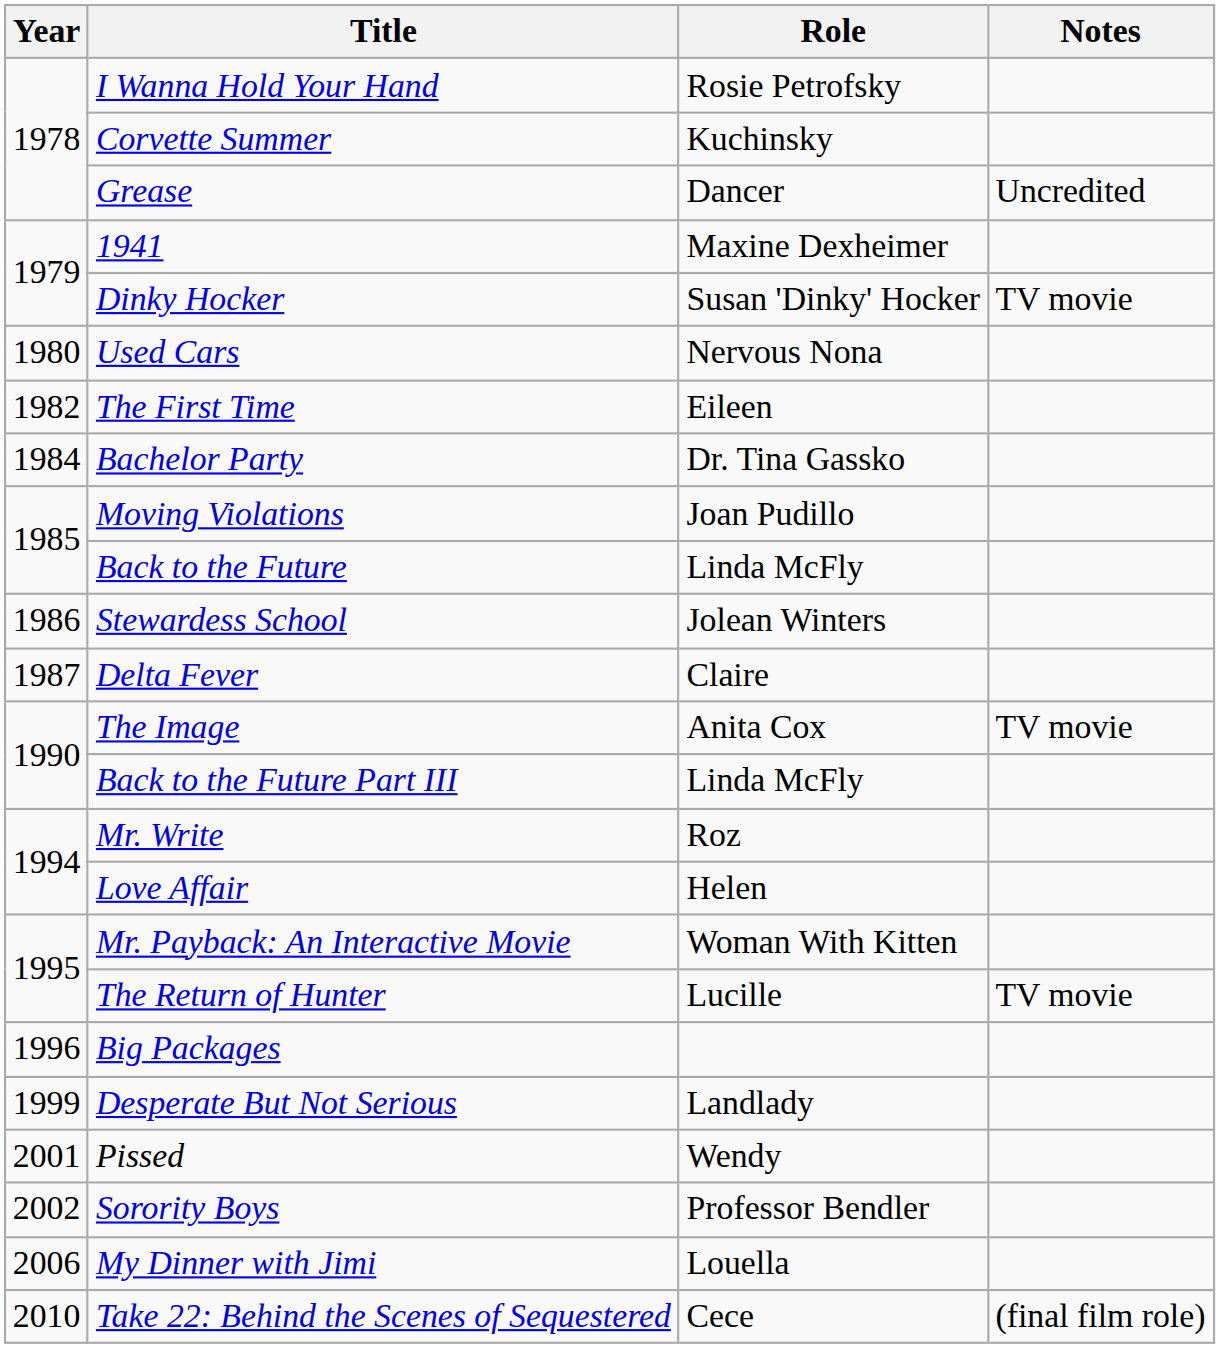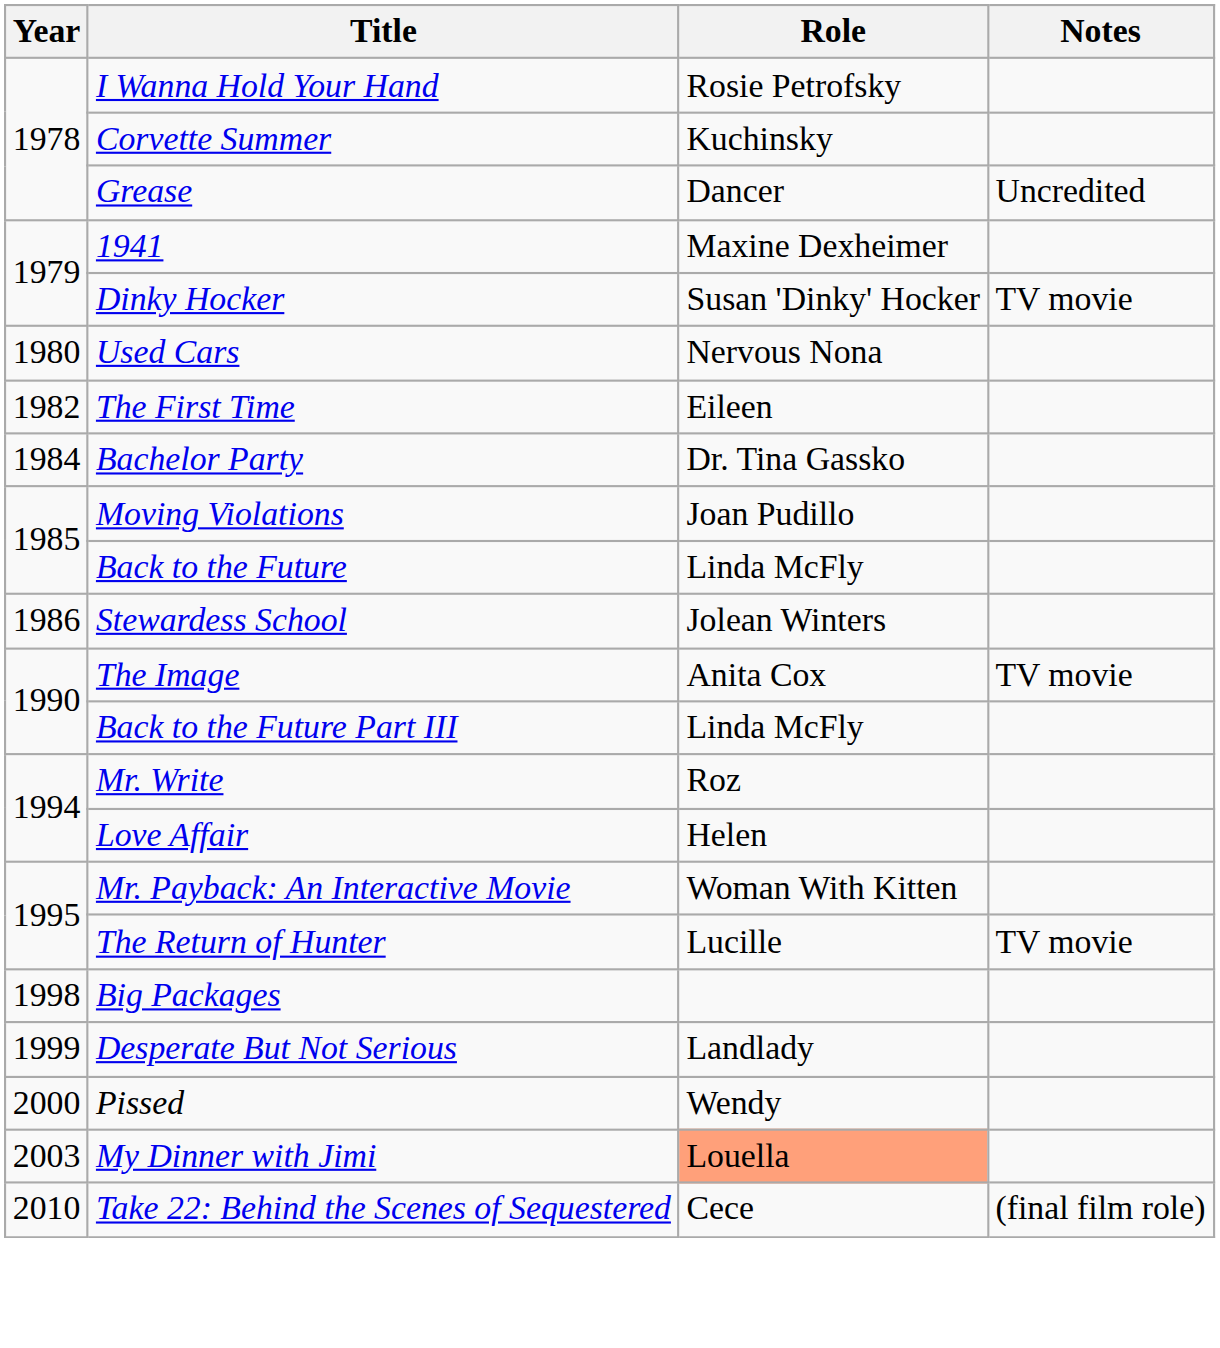- row: 1987 | Delta Fever | Claire
Big Packages | Year: 1996 -> 1998
Pissed | Year: 2001 -> 2000
- row: 2002 | Sorority Boys | Professor Bendler
My Dinner with Jimi | Year: 2006 -> 2003
My Dinner with Jimi | Role: no background -> lightsalmon background
